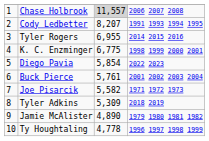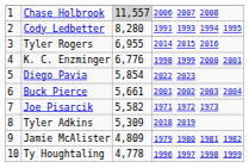Cody Ledbetter | column 3: 8,207 -> 8,280
K. C. Enzminger | column 3: 6,775 -> 6,776
Buck Pierce | column 3: 5,761 -> 5,661
Jamie McAlister | column 3: 4,890 -> 4,809
